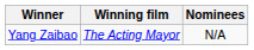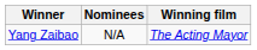columns swapped: Winning film <-> Nominees
